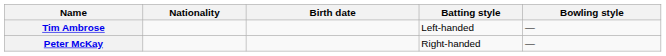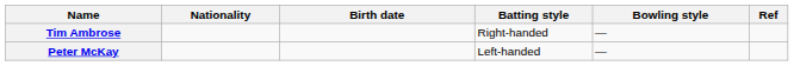+ column: Ref
Tim Ambrose | Batting style: Left-handed -> Right-handed
Peter McKay | Batting style: Right-handed -> Left-handed
